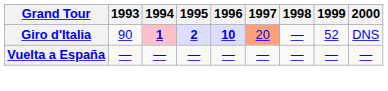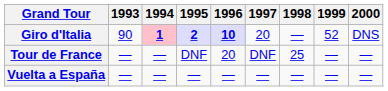Giro d'Italia | 1997: lightsalmon background -> no background
+ row: Tour de France | — | — | DNF | 20 | DNF | 25 | — | —
